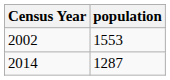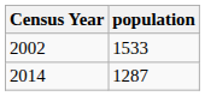2002 | population: 1553 -> 1533
